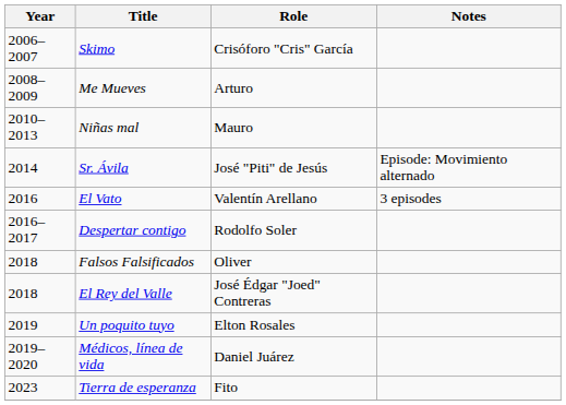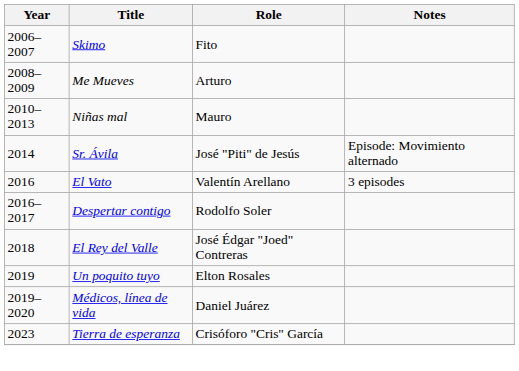Skimo | Role: Crisóforo "Cris" García -> Fito
- row: 2018 | Falsos Falsificados | Oliver
Tierra de esperanza | Role: Fito -> Crisóforo "Cris" García
